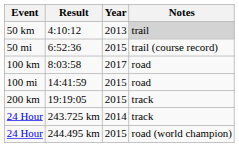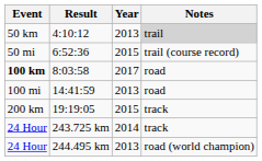8:03:58 | Event: normal -> bold
14:41:59 | Year: 2015 -> 2013
244.495 km | Year: 2015 -> 2013
